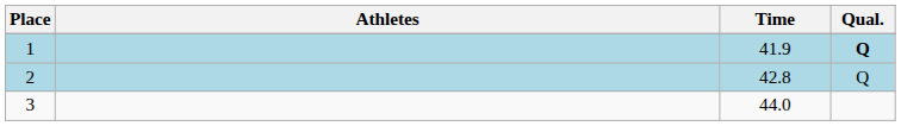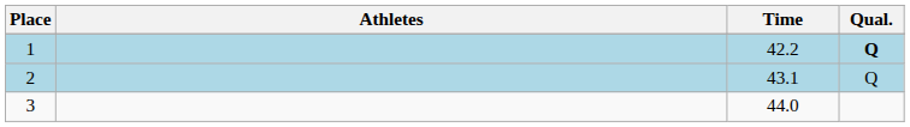1 | Time: 41.9 -> 42.2
2 | Time: 42.8 -> 43.1
